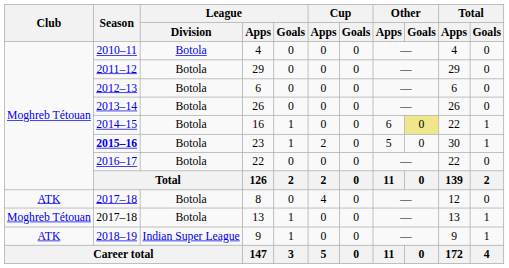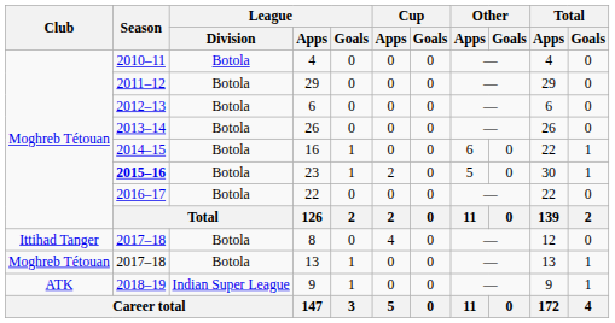16 | Other / Goals: khaki background -> no background
8 | Club: ATK -> Ittihad Tanger
